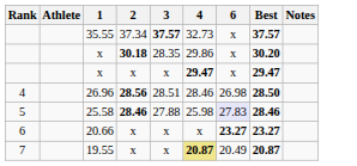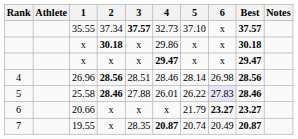+ column: 5 | 37.10 | x | x | 28.14 | 26.22 | 21.79 | 20.74
x / 30.18 | 3: 28.35 -> x
x / 30.18 | Best: 30.20 -> 30.18
26.96 | Best: 28.50 -> 28.56
25.58 | 4: 25.98 -> 26.01
19.55 | 3: x -> 28.35
19.55 | 4: khaki background -> no background
